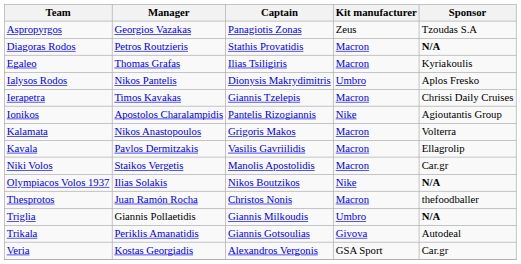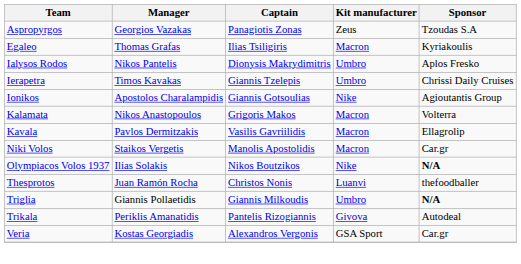- row: Diagoras Rodos | Petros Routzieris | Stathis Provatidis | Macron | N/A
Ierapetra | Kit manufacturer: Macron -> Umbro
Ionikos | Captain: Pantelis Rizogiannis -> Giannis Gotsoulias
Thesprotos | Kit manufacturer: Macron -> Luanvi
Trikala | Captain: Giannis Gotsoulias -> Pantelis Rizogiannis
